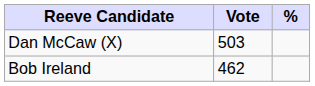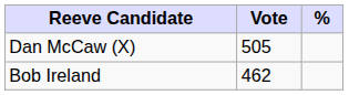Dan McCaw (X) | Vote: 503 -> 505
